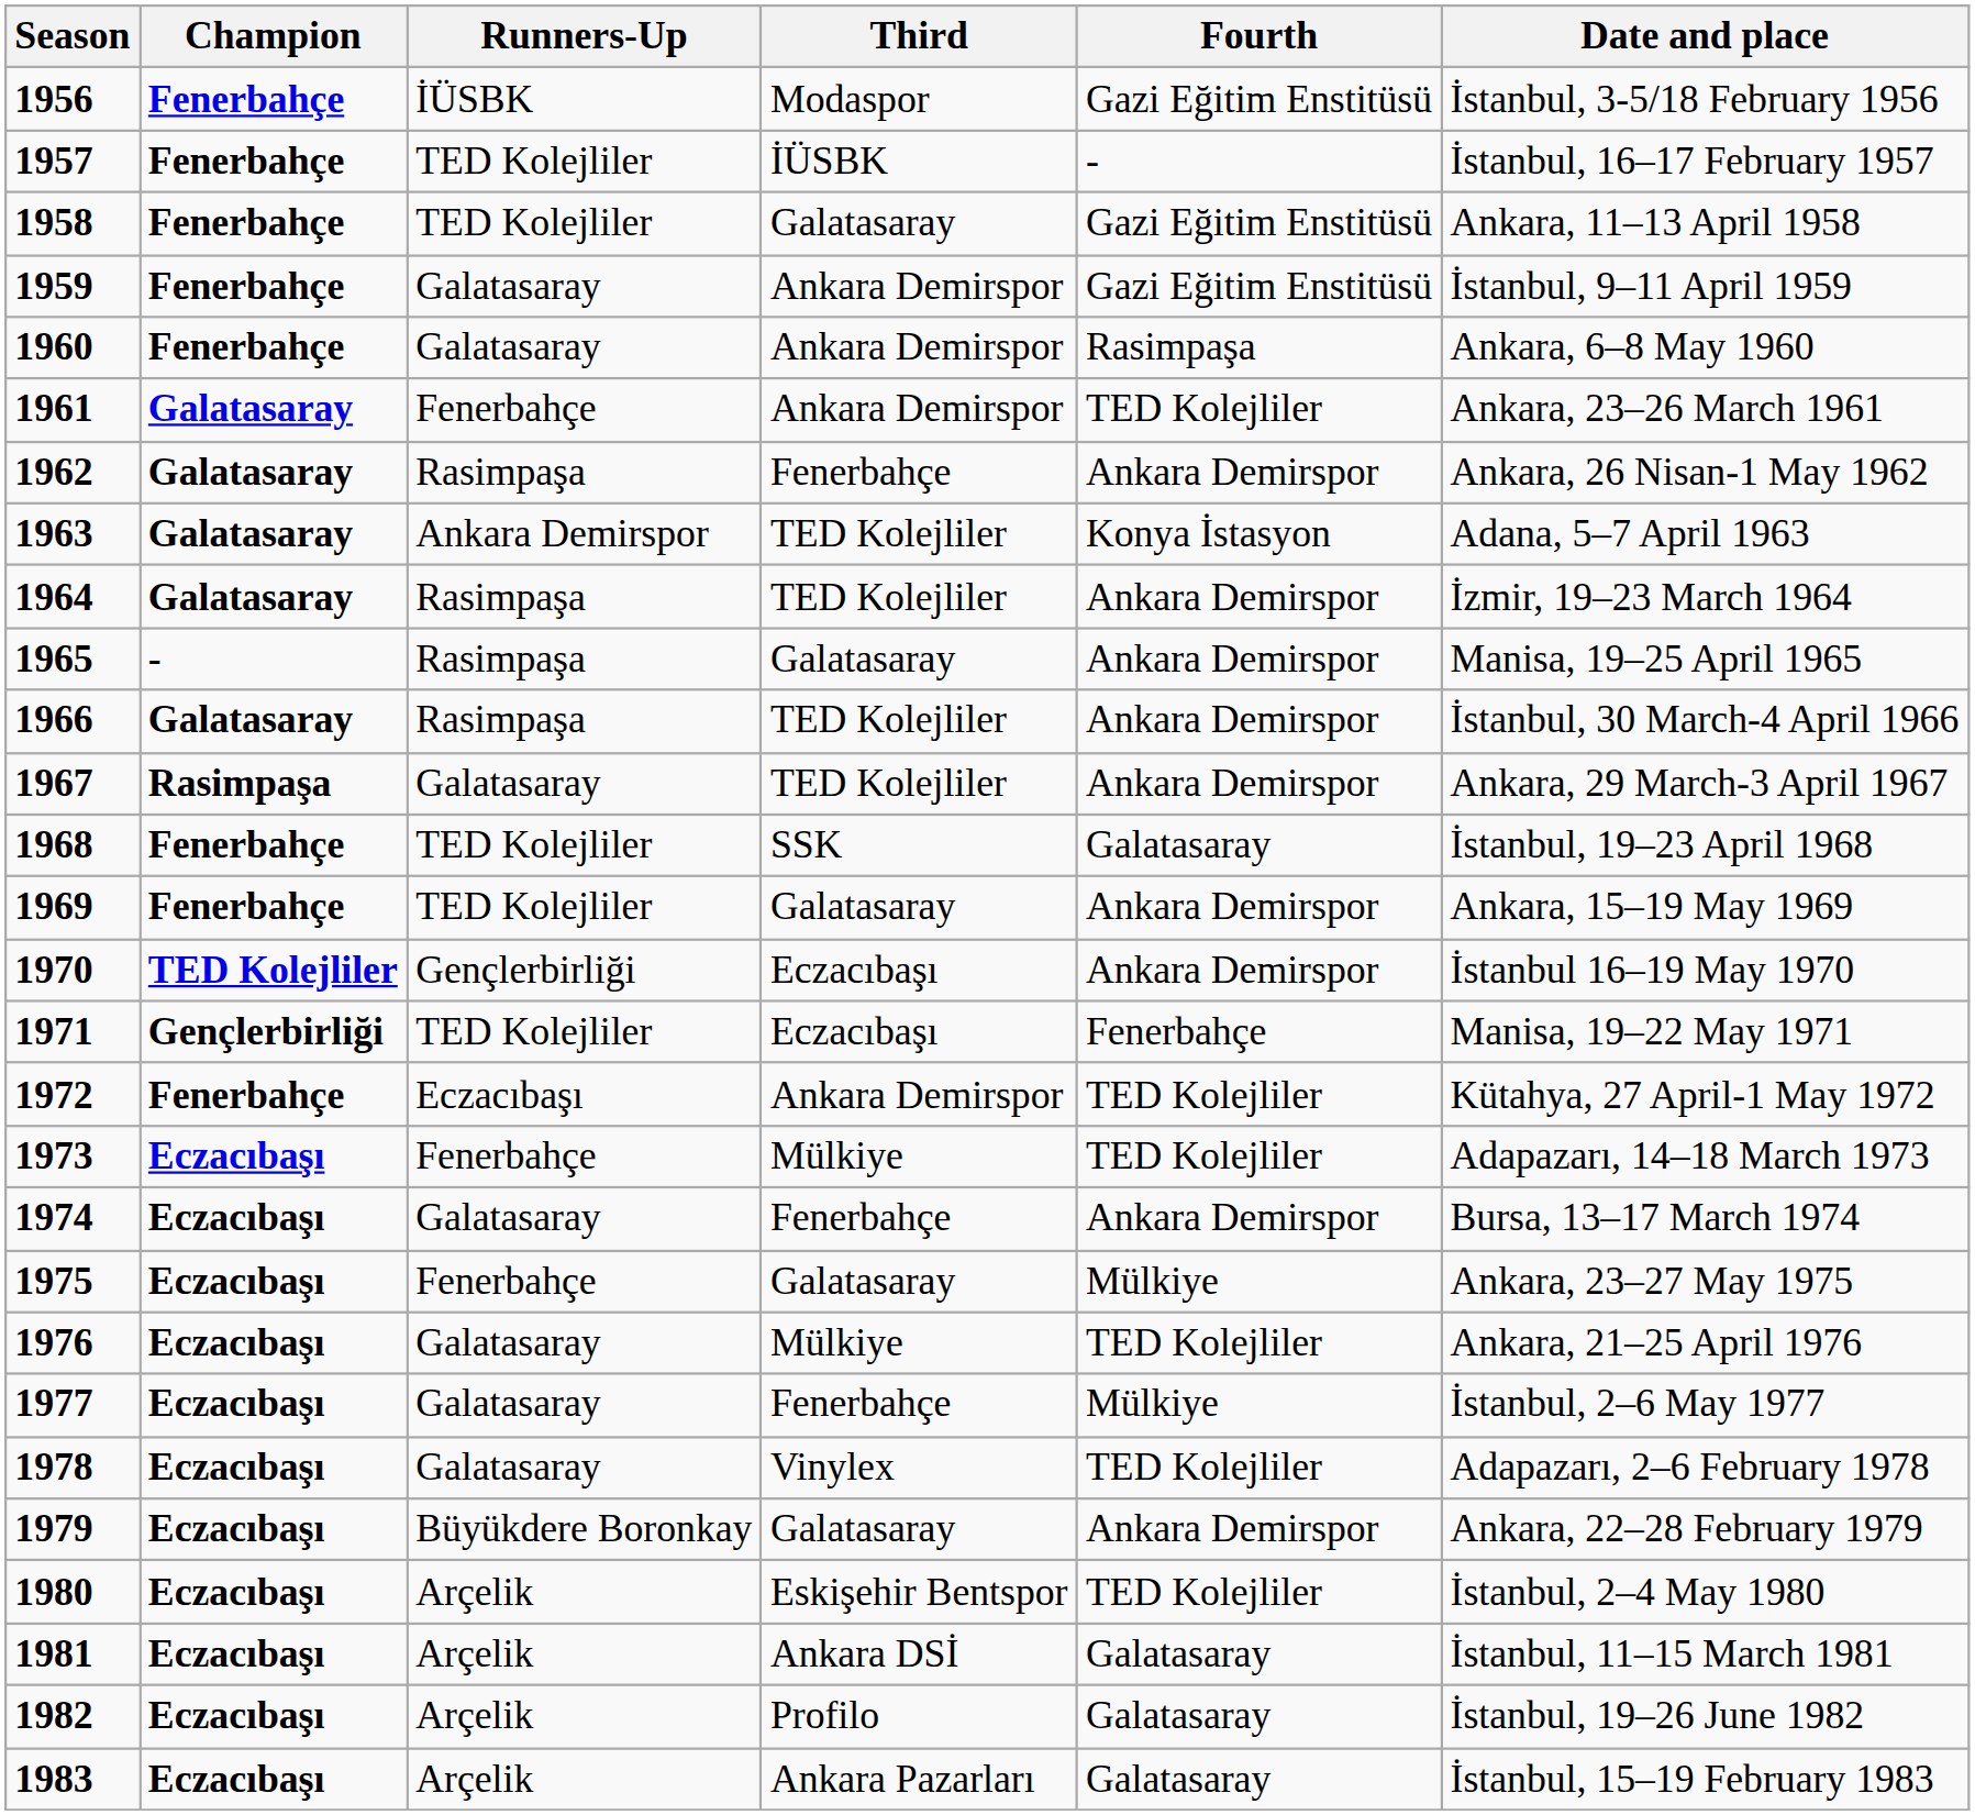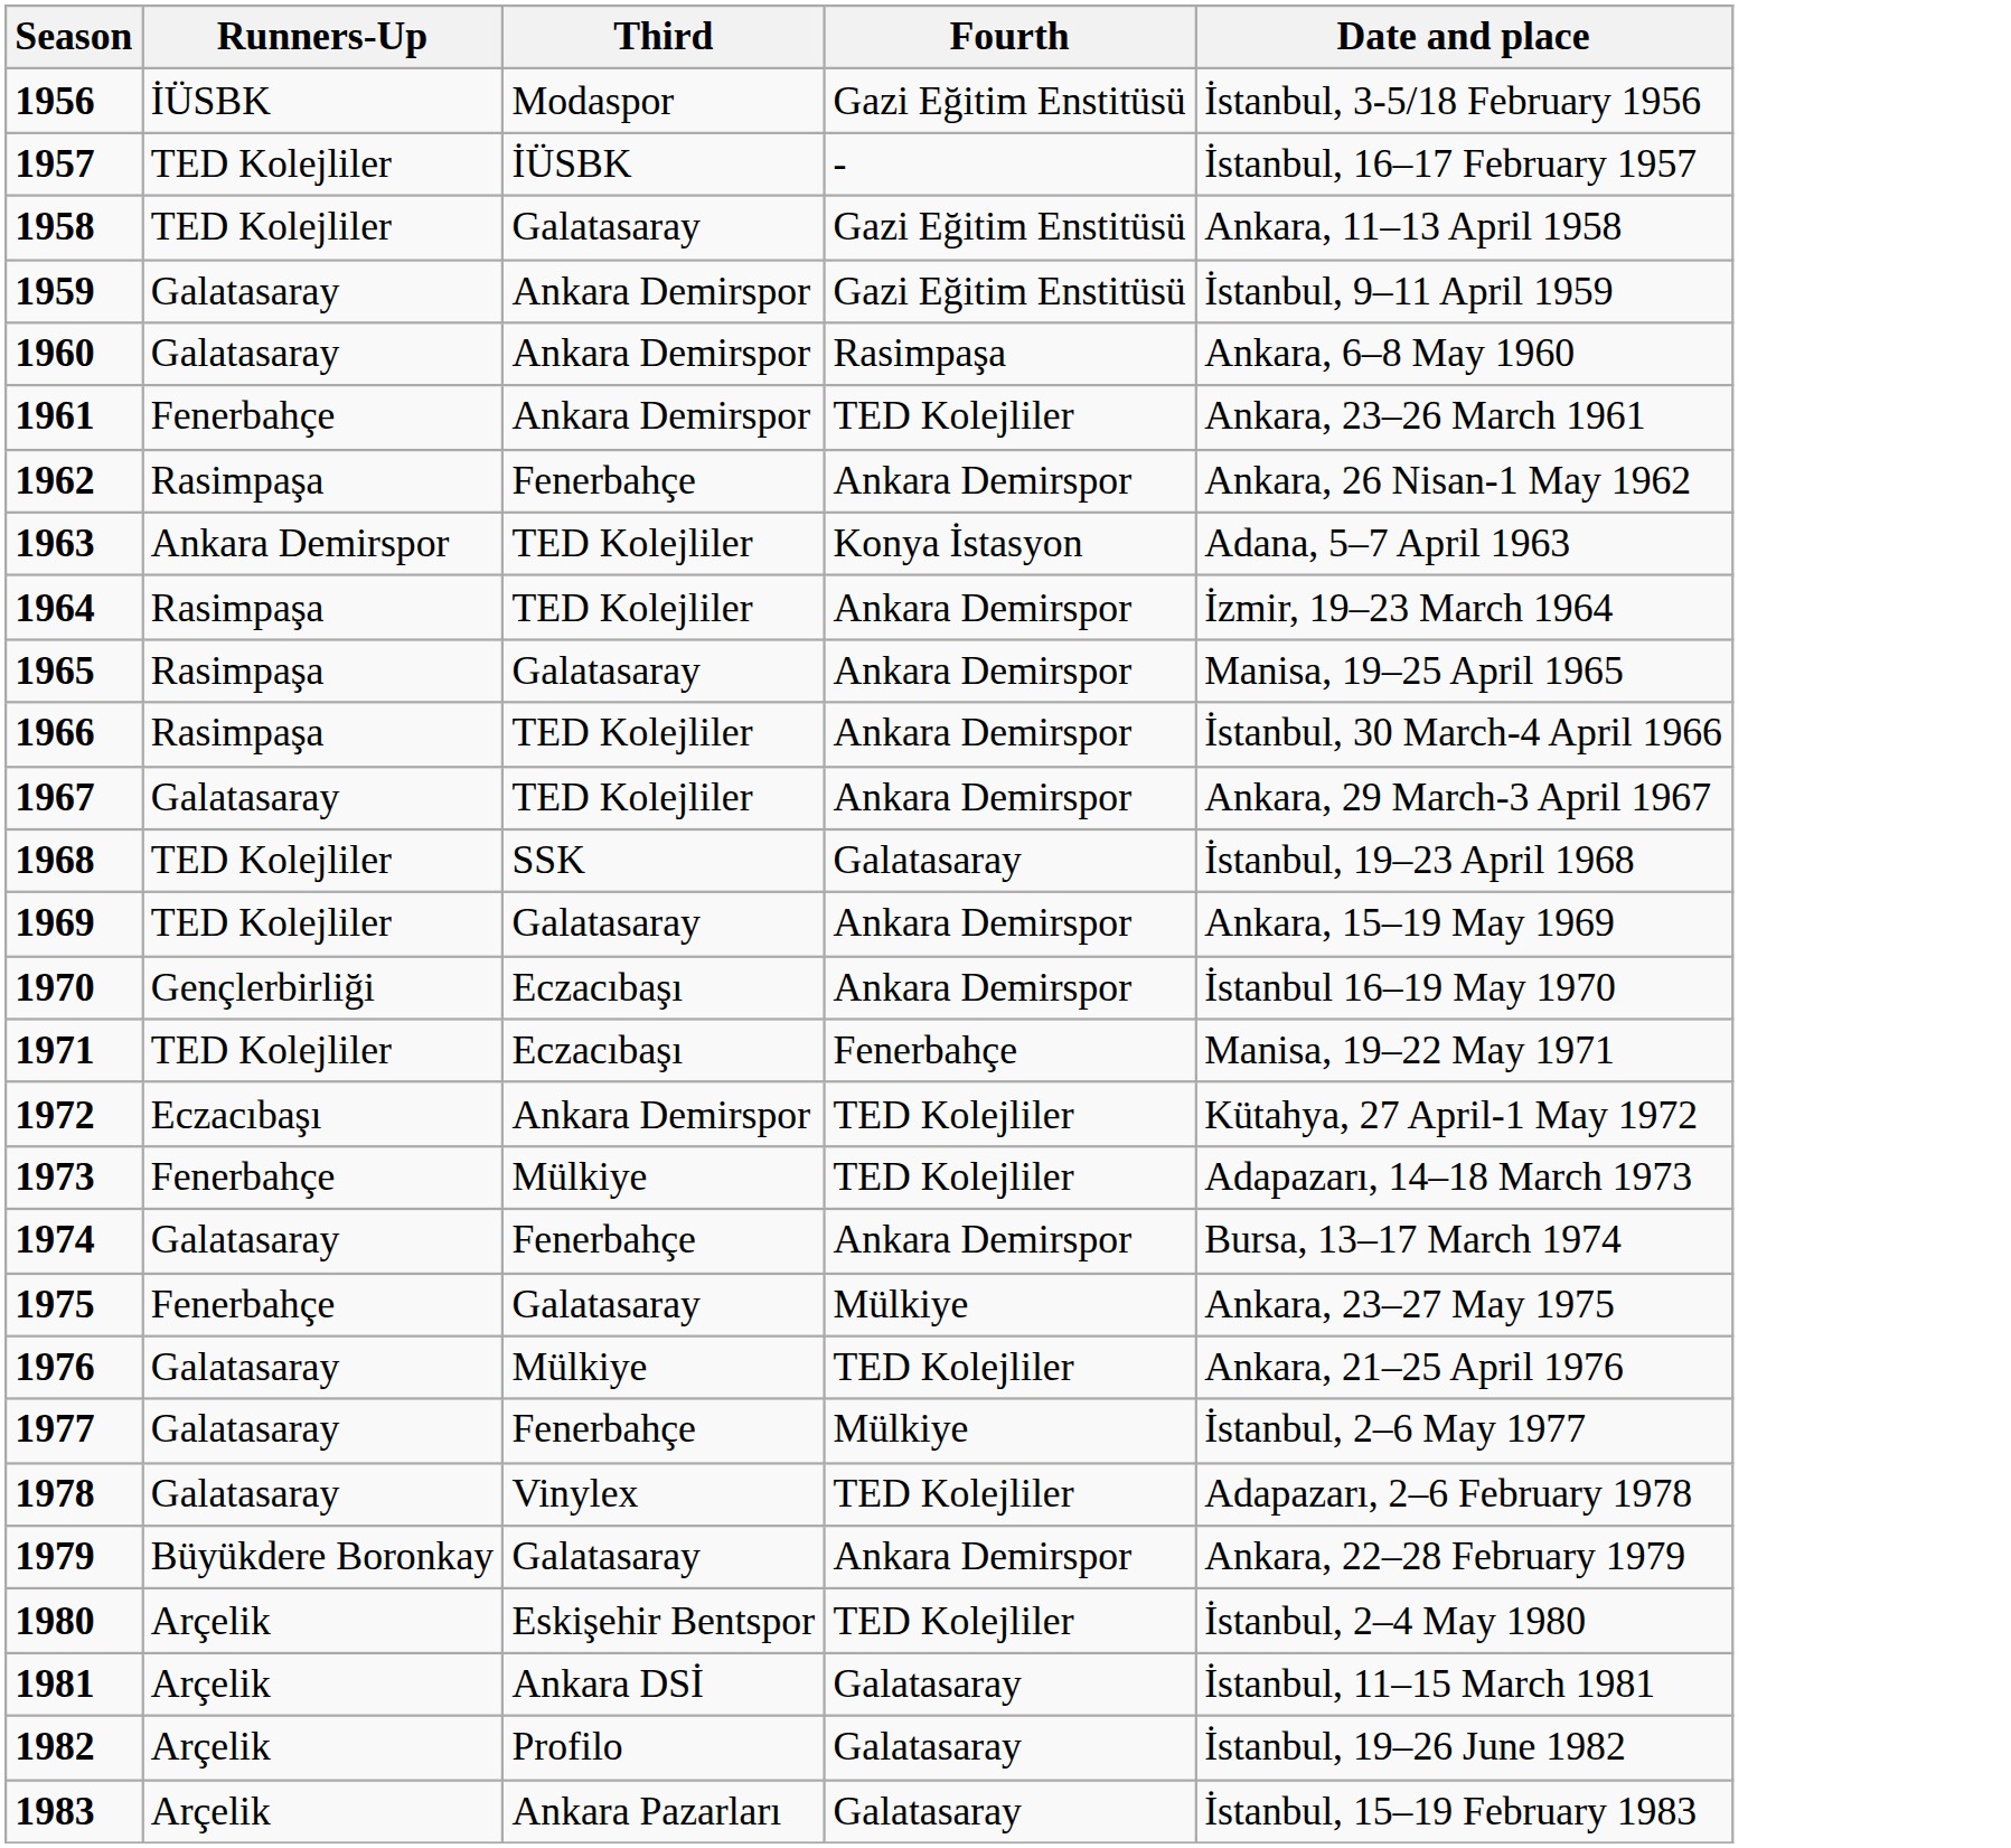- column: Champion | Fenerbahçe | Fenerbahçe | Fenerbahçe | Fenerbahçe | Fenerbahçe | Galatasaray | Galatasaray | Galatasaray | Galatasaray | - | Galatasaray | Rasimpaşa | Fenerbahçe | Fenerbahçe | TED Kolejliler | Gençlerbirliği | Fenerbahçe | Eczacıbaşı | Eczacıbaşı | Eczacıbaşı | Eczacıbaşı | Eczacıbaşı | Eczacıbaşı | Eczacıbaşı | Eczacıbaşı | Eczacıbaşı | Eczacıbaşı | Eczacıbaşı
